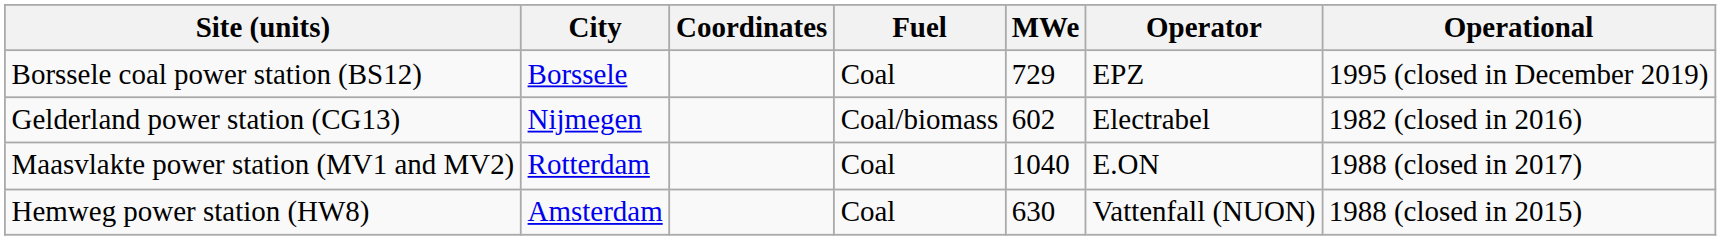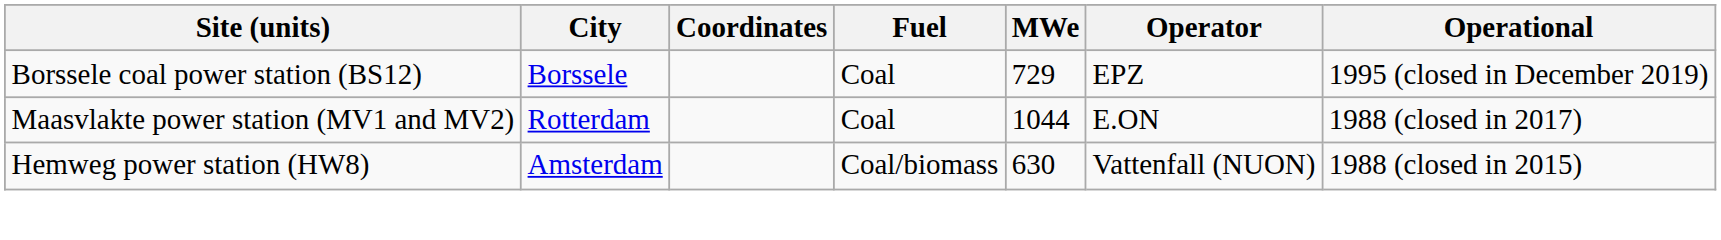- row: Gelderland power station (CG13) | Nijmegen | Coal/biomass | 602 | Electrabel | 1982 (closed in 2016)
Maasvlakte power station (MV1 and MV2) | MWe: 1040 -> 1044
Hemweg power station (HW8) | Fuel: Coal -> Coal/biomass
